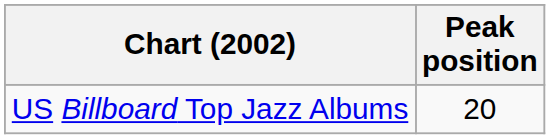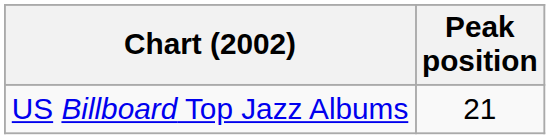US Billboard Top Jazz Albums | Peak position: 20 -> 21
